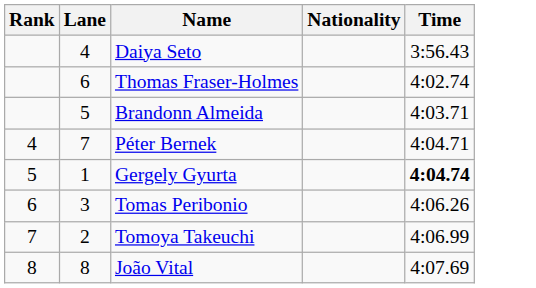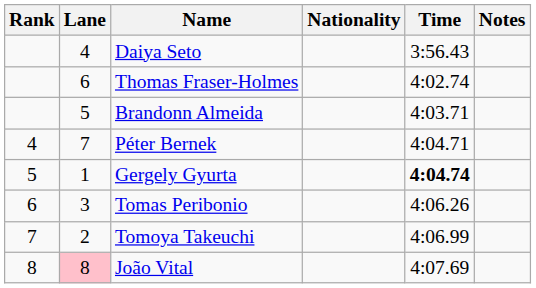+ column: Notes
João Vital | Lane: no background -> pink background
